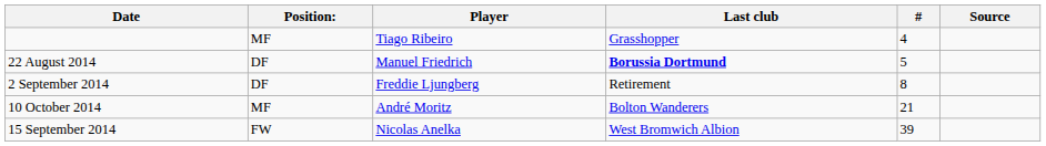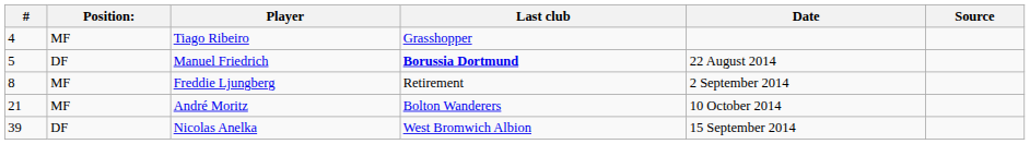columns swapped: # <-> Date
Freddie Ljungberg | Position:: DF -> MF
Nicolas Anelka | Position:: FW -> DF
